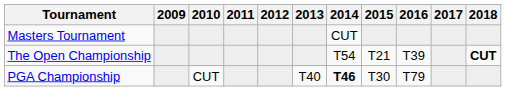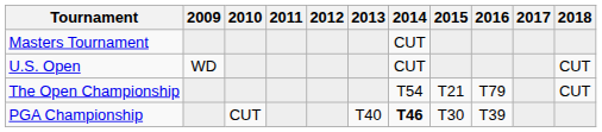+ row: U.S. Open | WD | CUT | CUT
The Open Championship | 2016: T39 -> T79
The Open Championship | 2018: bold -> normal
PGA Championship | 2016: T79 -> T39
